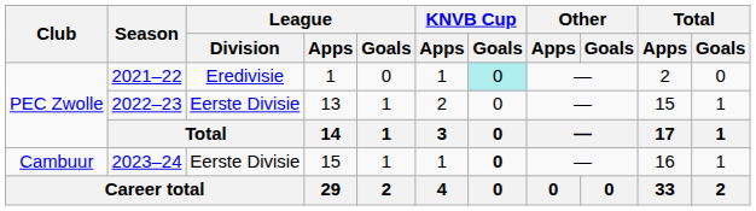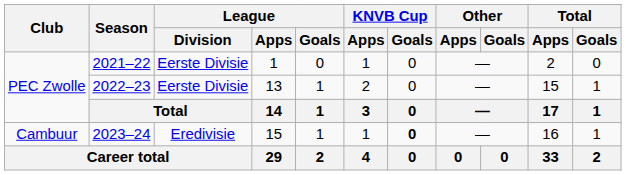2021–22 | League / Division: Eredivisie -> Eerste Divisie
2021–22 | KNVB Cup / Goals: paleturquoise background -> no background
2023–24 | League / Division: Eerste Divisie -> Eredivisie
